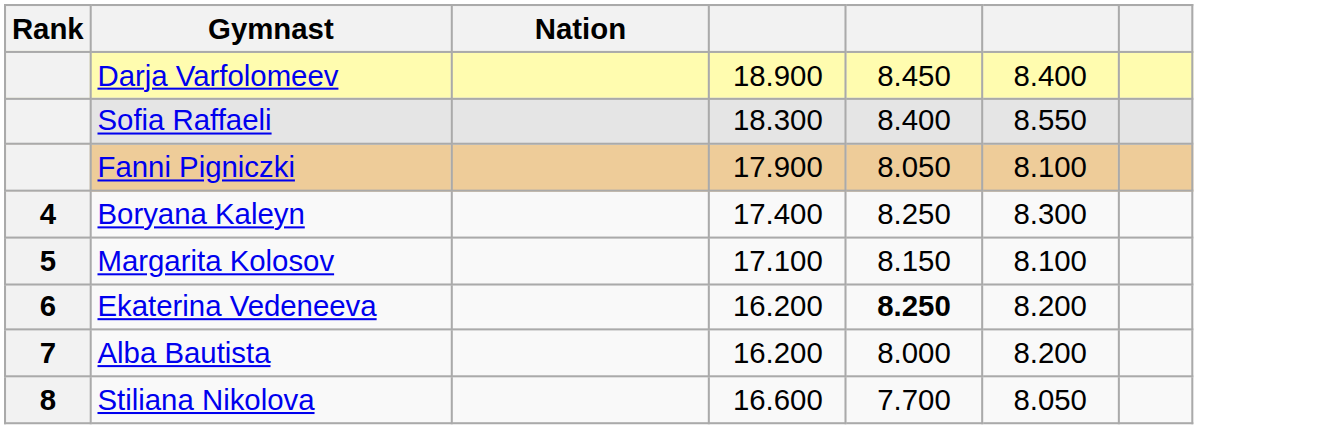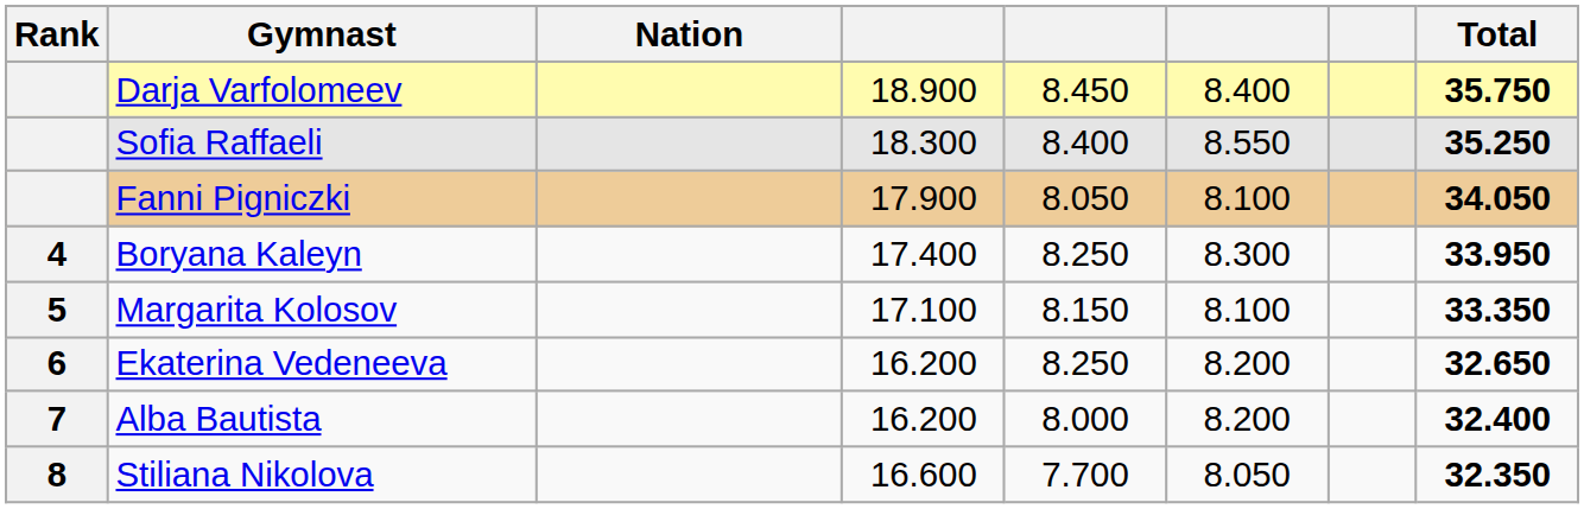+ column: Total | 35.750 | 35.250 | 34.050 | 33.950 | 33.350 | 32.650 | 32.400 | 32.350
Ekaterina Vedeneeva | column 5: bold -> normal
